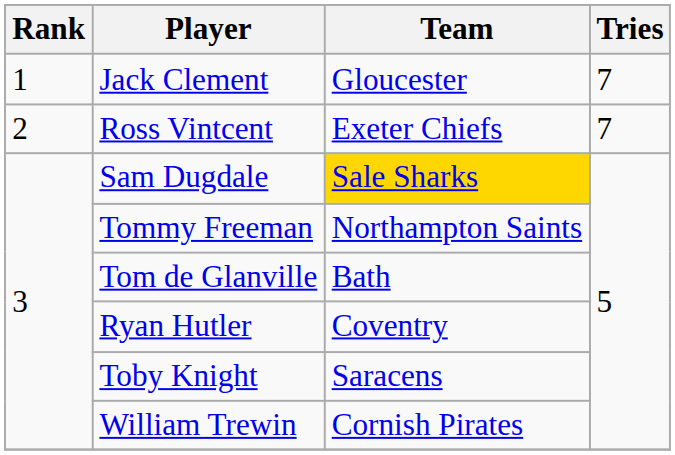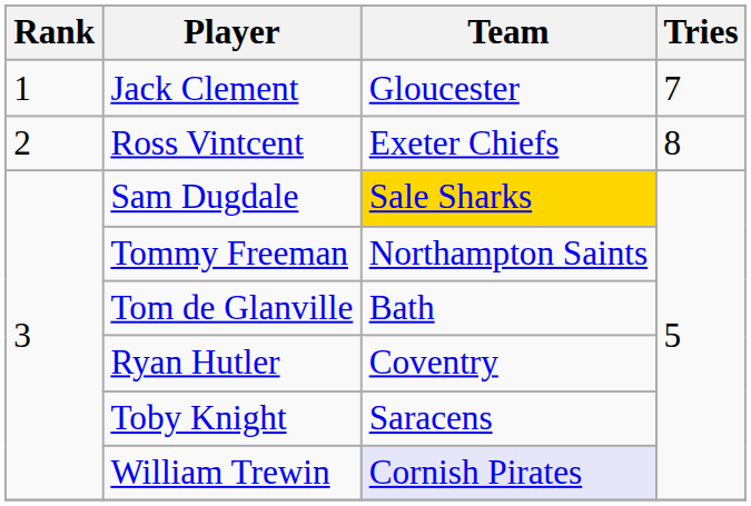Ross Vintcent | Tries: 7 -> 8
William Trewin | Team: no background -> lavender background
